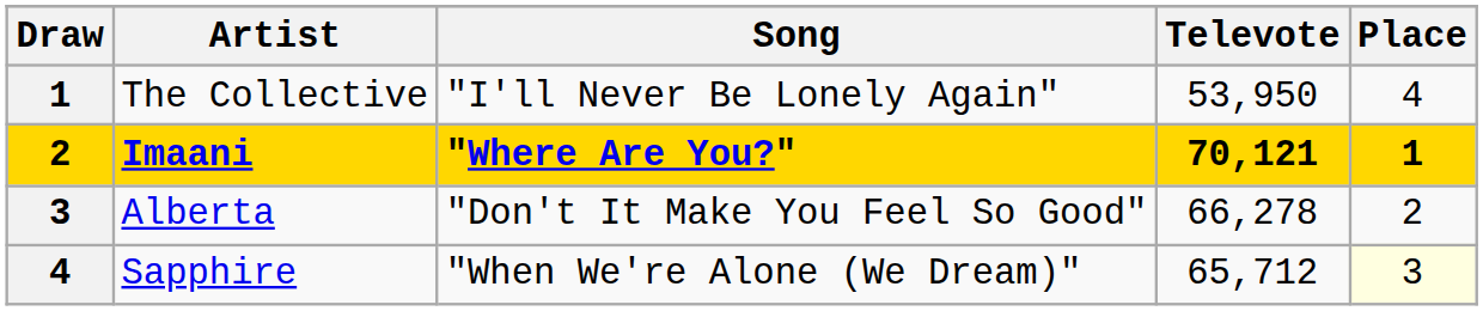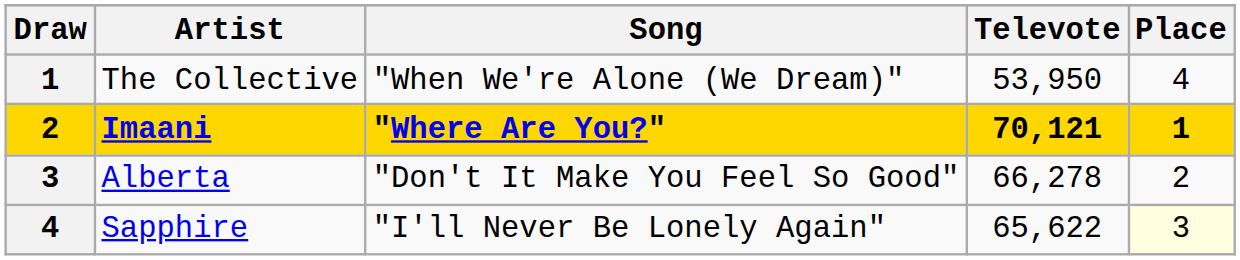The Collective | Song: "I'll Never Be Lonely Again" -> "When We're Alone (We Dream)"
Sapphire | Song: "When We're Alone (We Dream)" -> "I'll Never Be Lonely Again"
Sapphire | Televote: 65,712 -> 65,622
